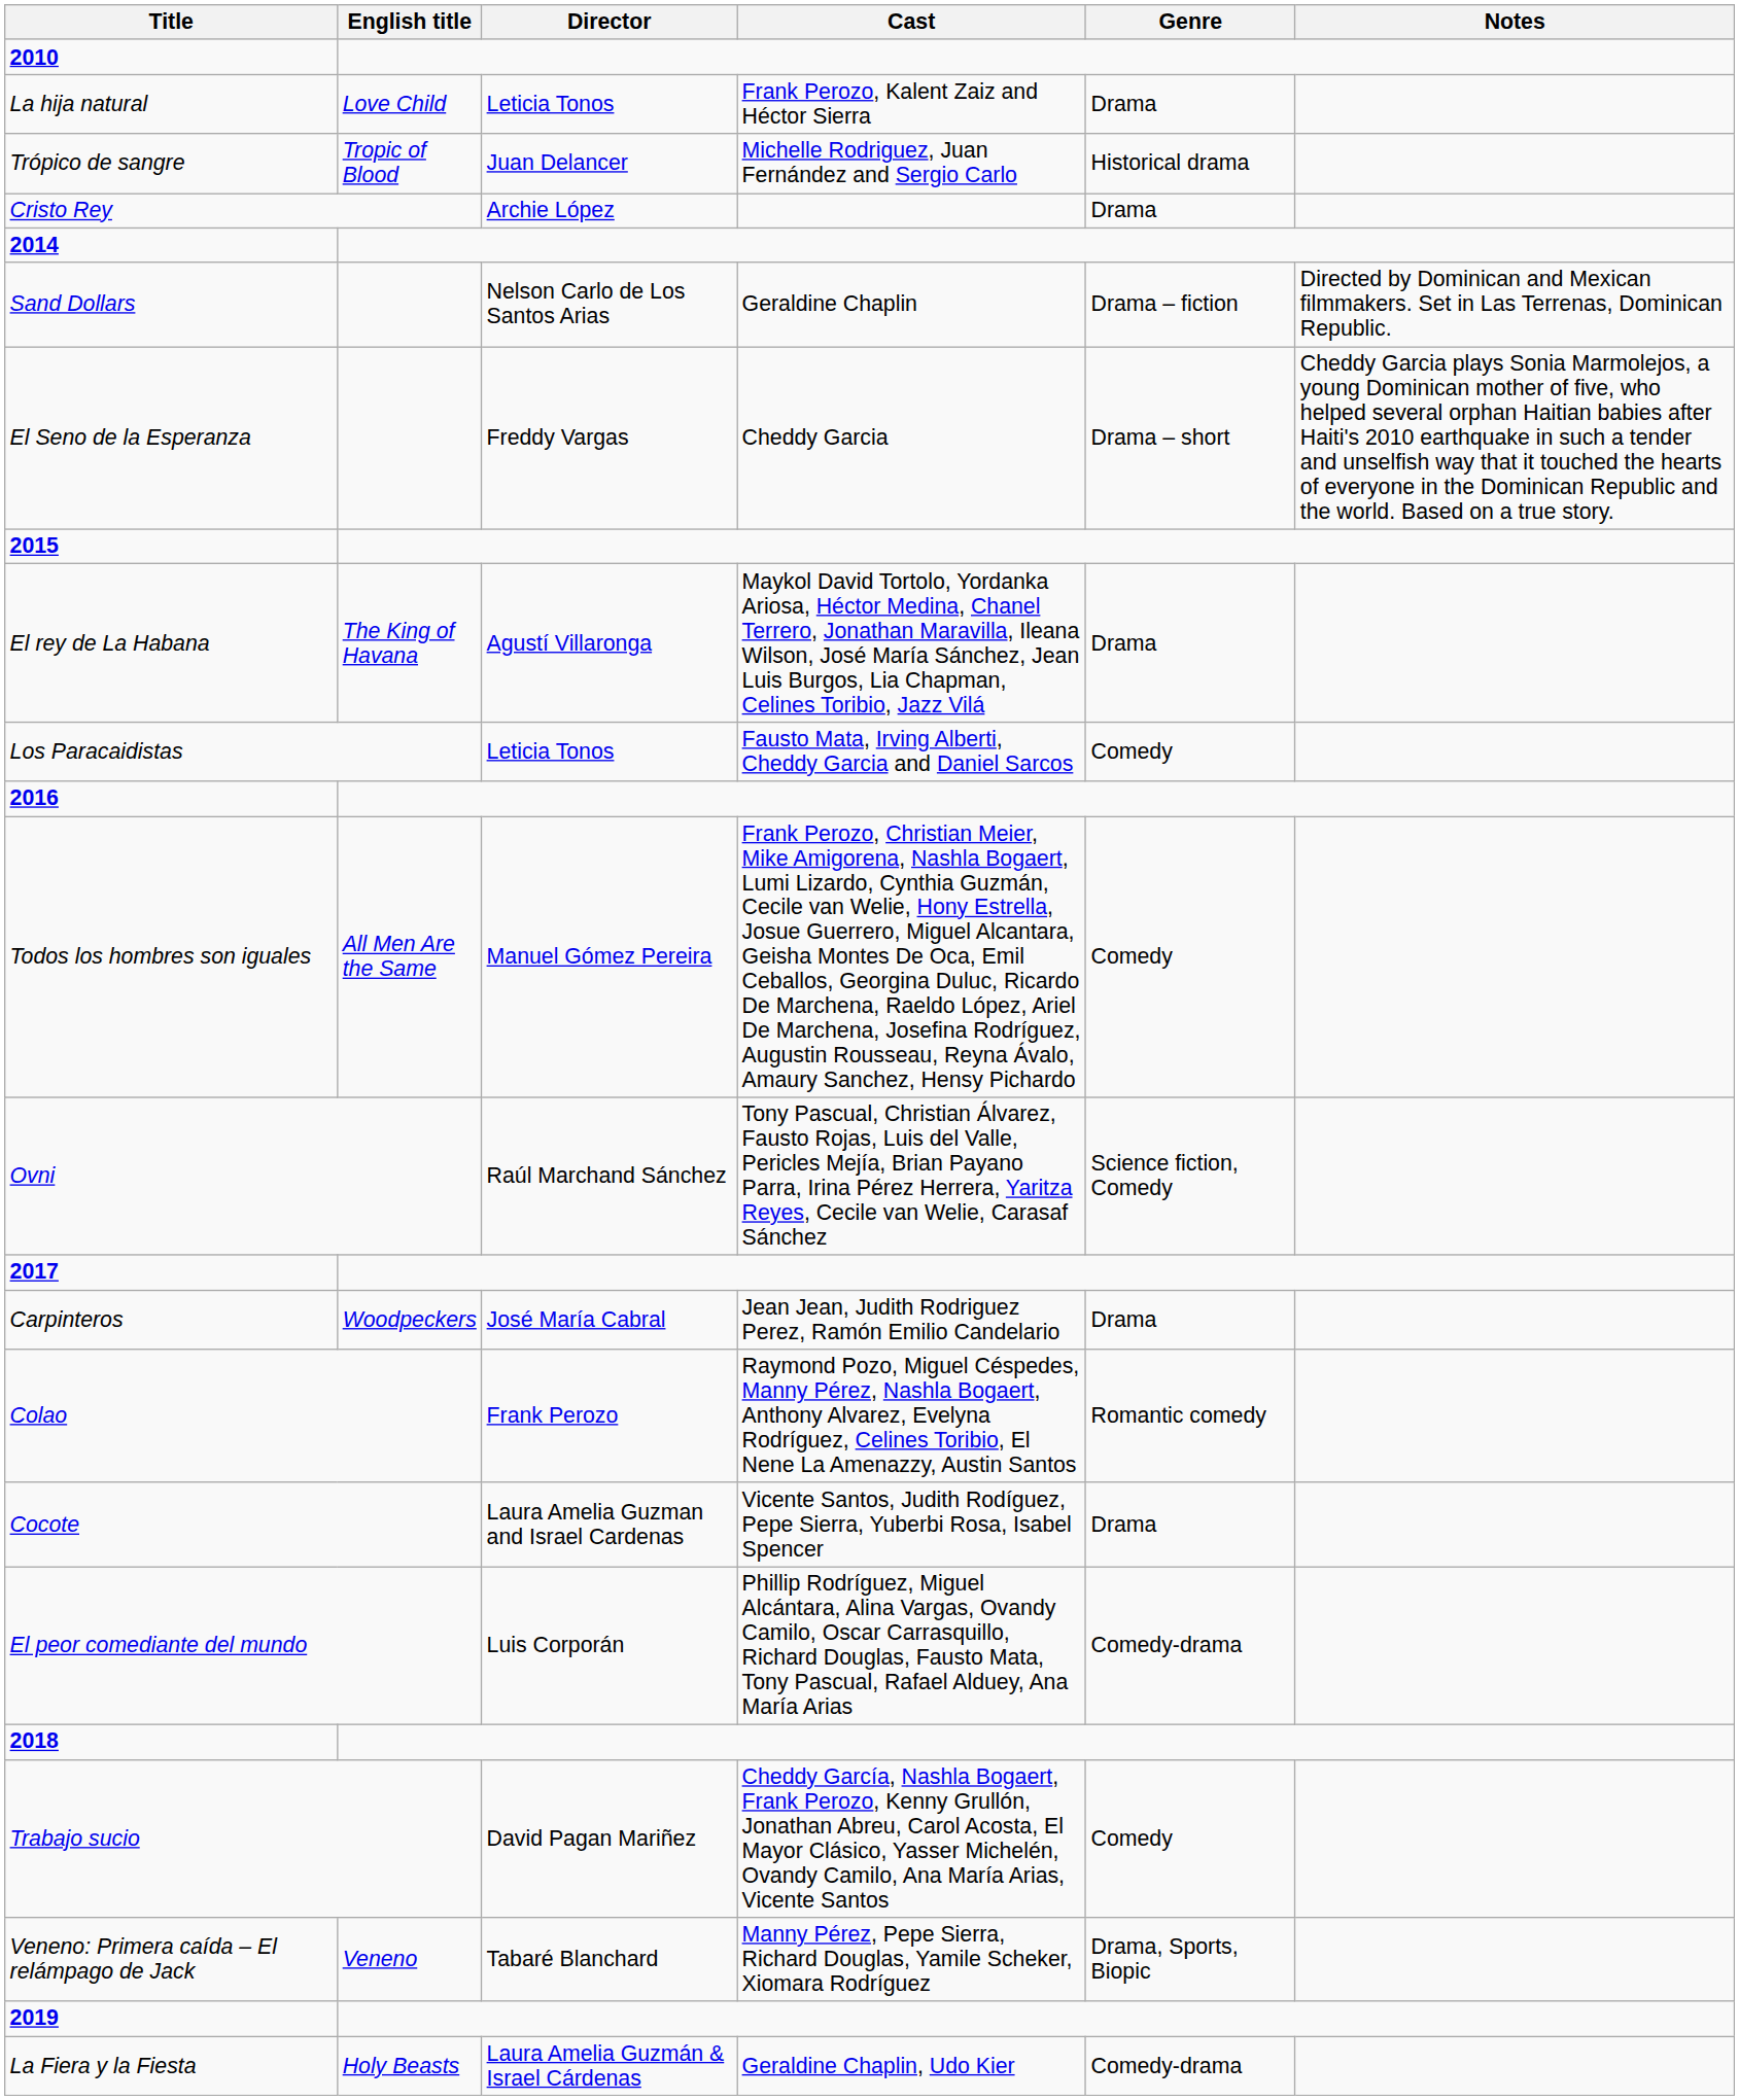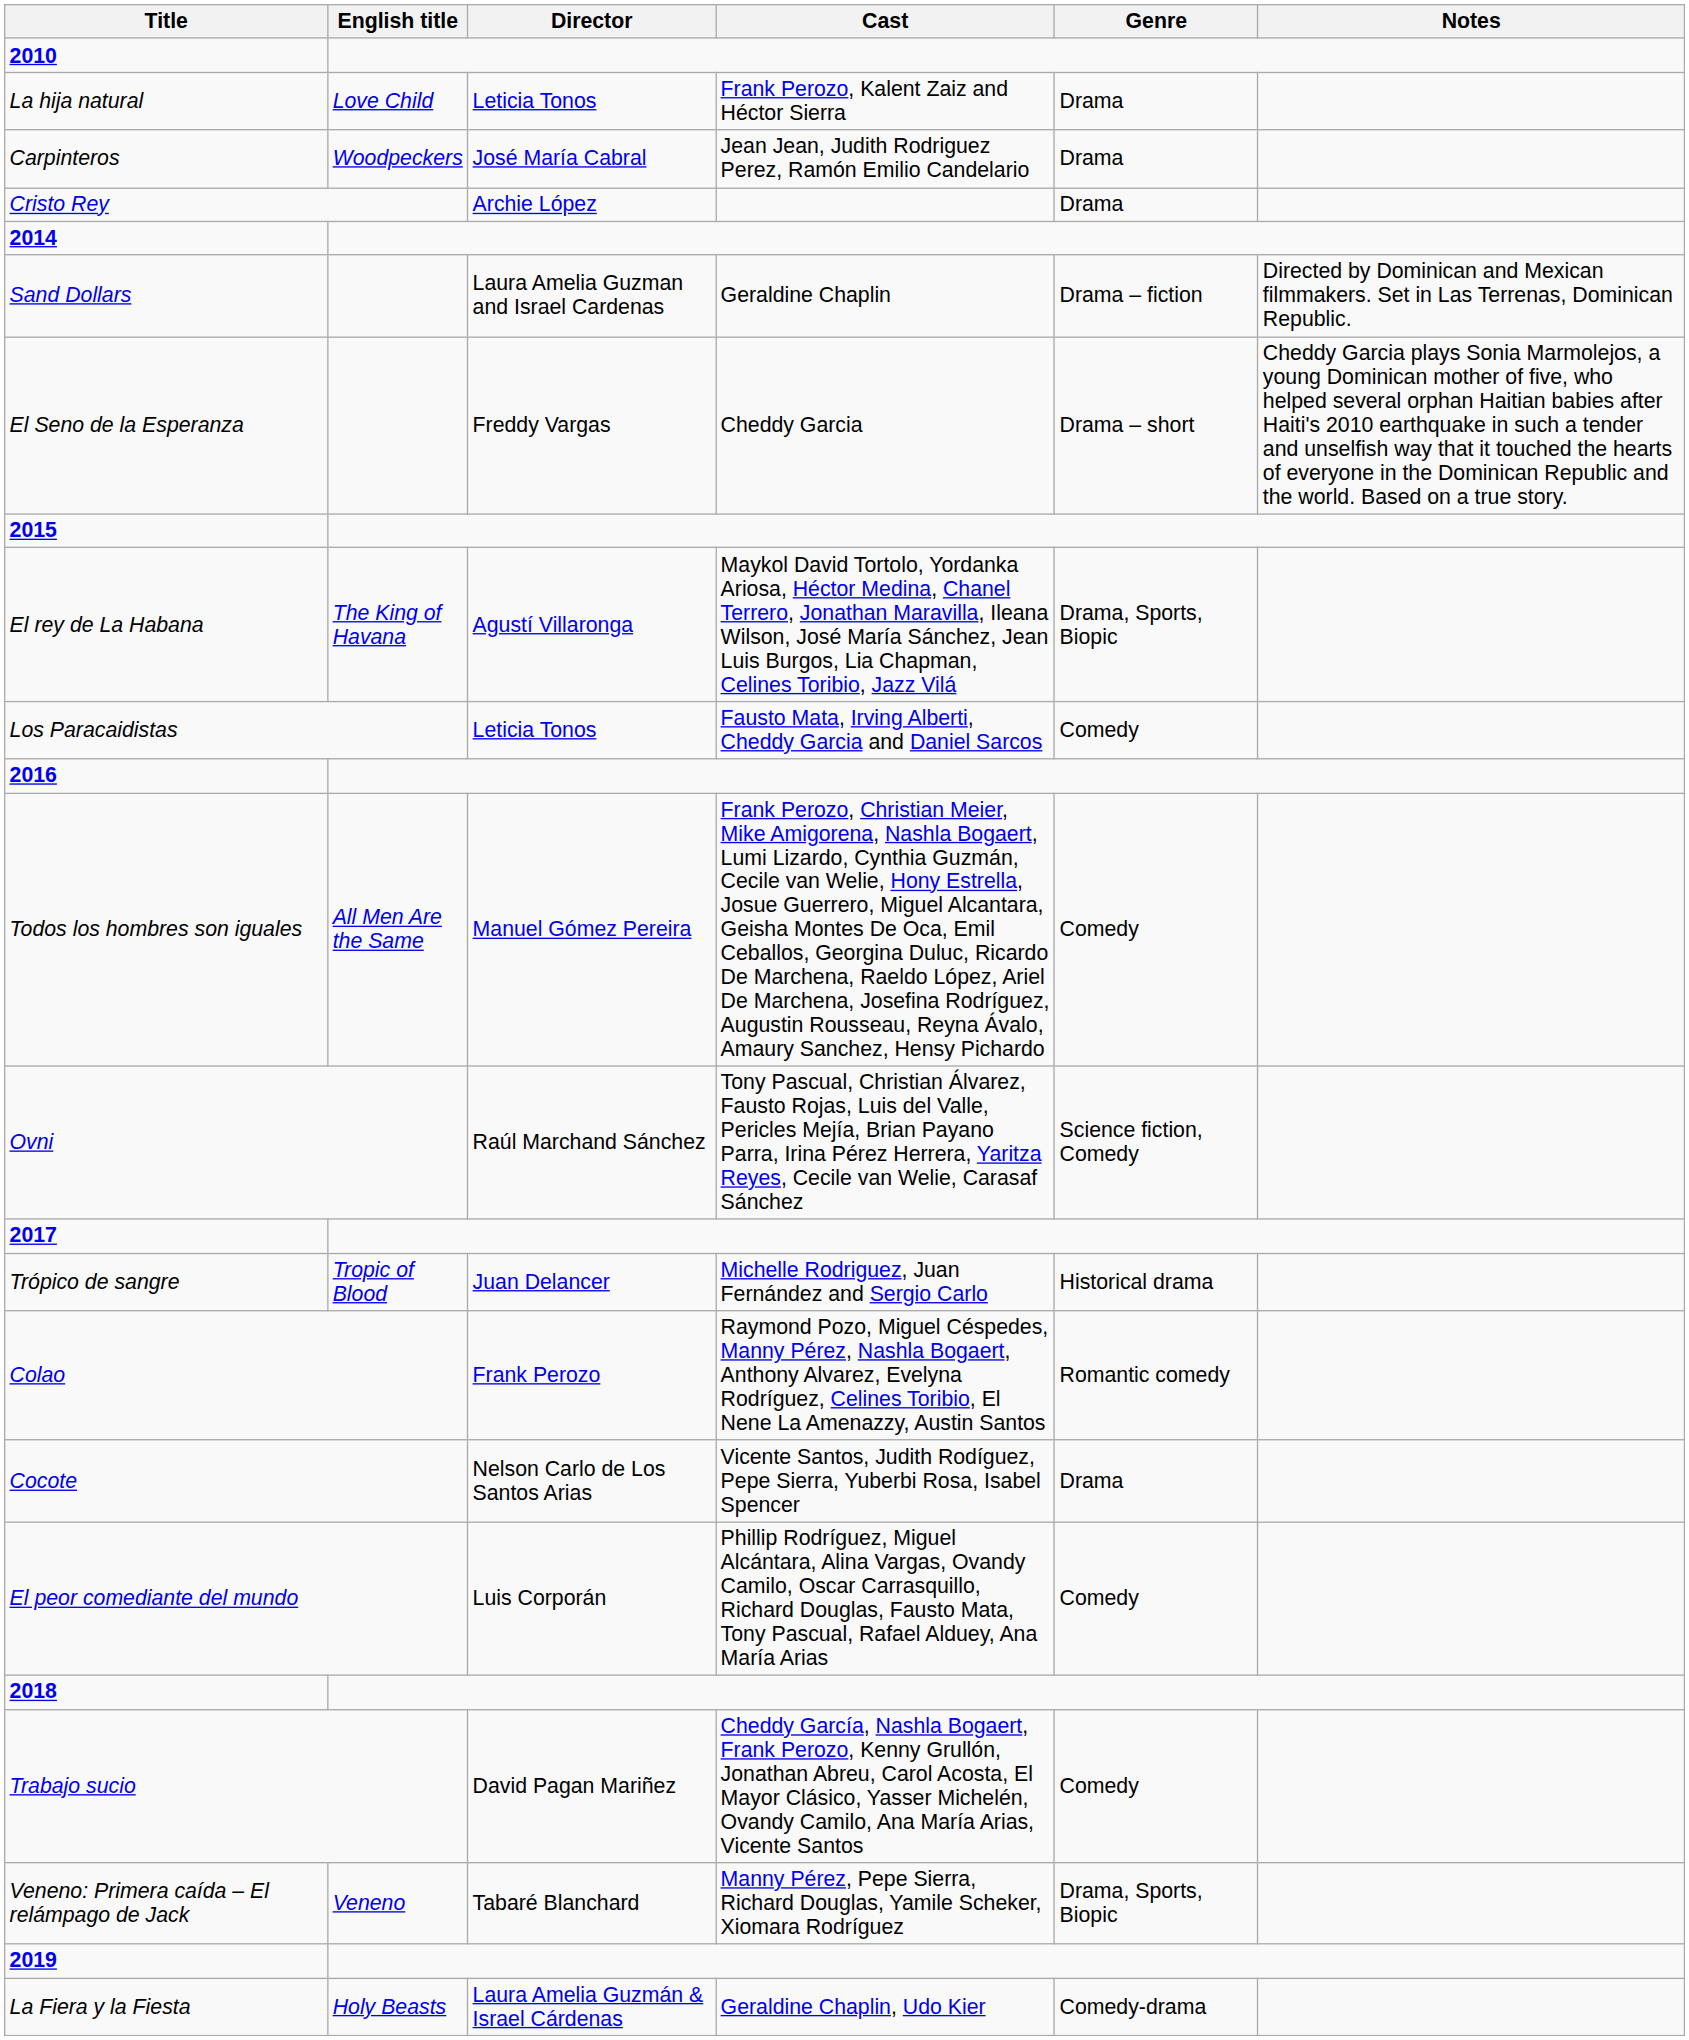rows swapped: Trópico de sangre <-> Carpinteros
Sand Dollars | Director: Nelson Carlo de Los Santos Arias -> Laura Amelia Guzman and Israel Cardenas
El rey de La Habana | Genre: Drama -> Drama, Sports, Biopic
Cocote | Director: Laura Amelia Guzman and Israel Cardenas -> Nelson Carlo de Los Santos Arias
El peor comediante del mundo | Genre: Comedy-drama -> Comedy
